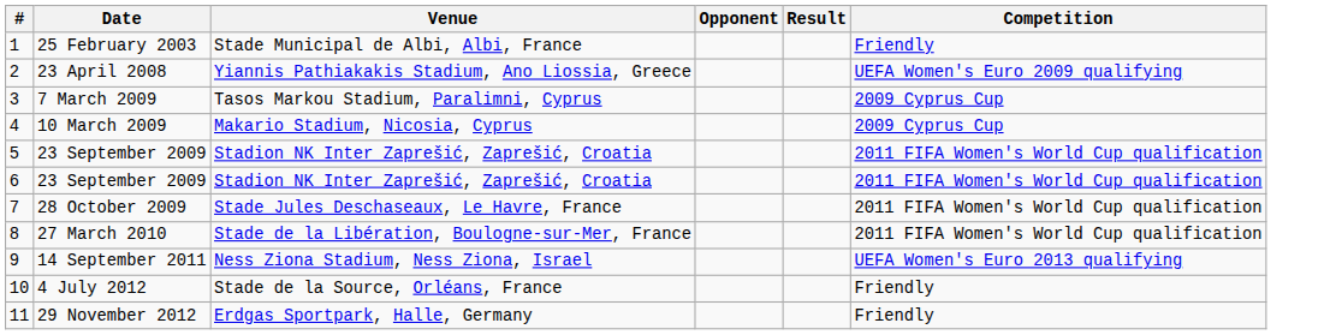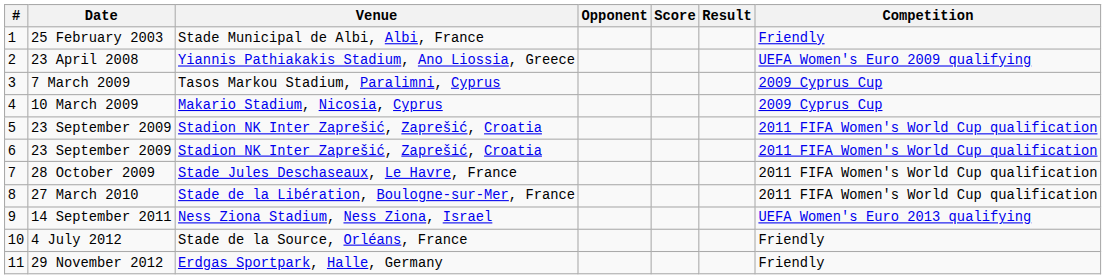+ column: Score
